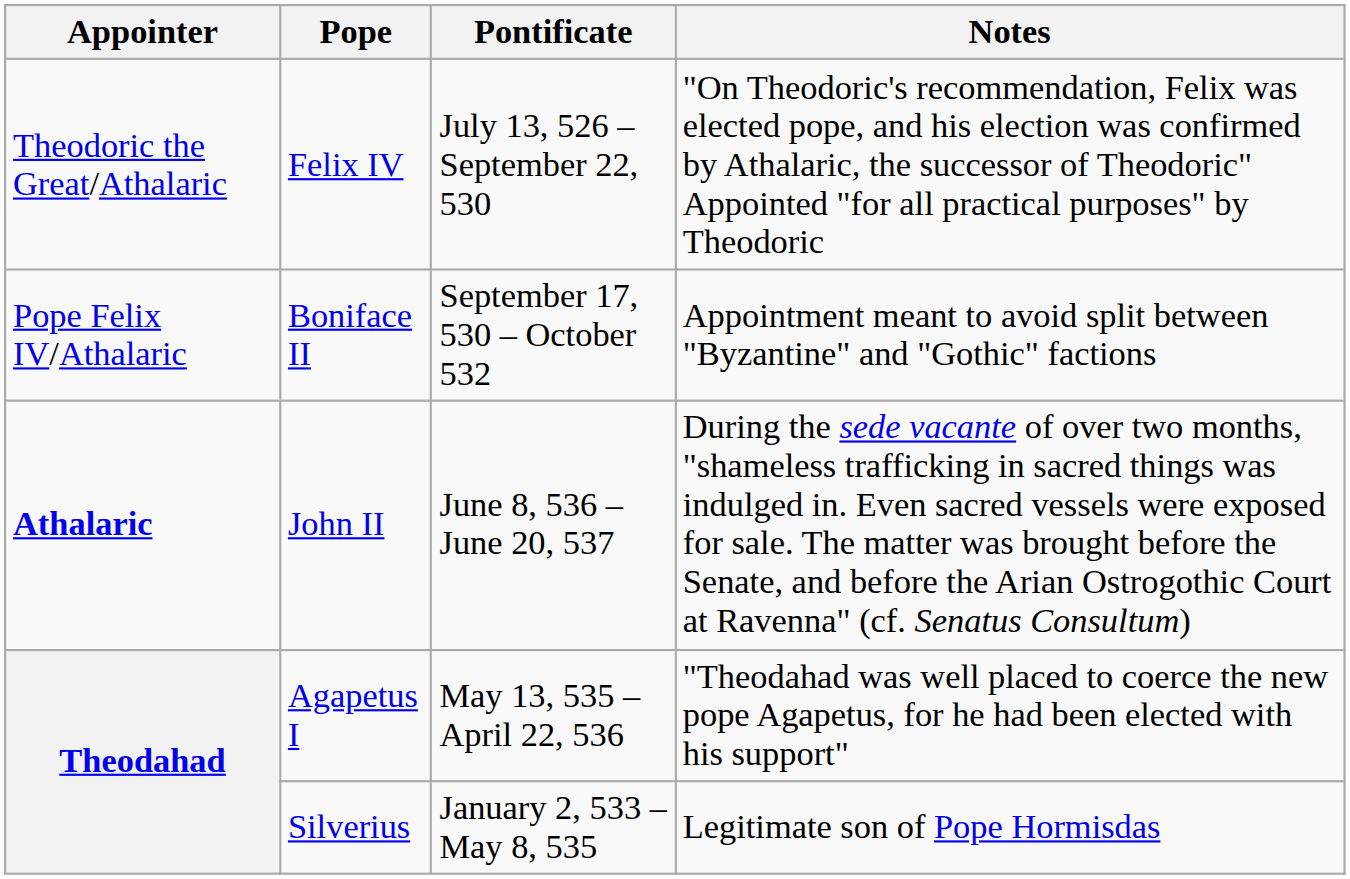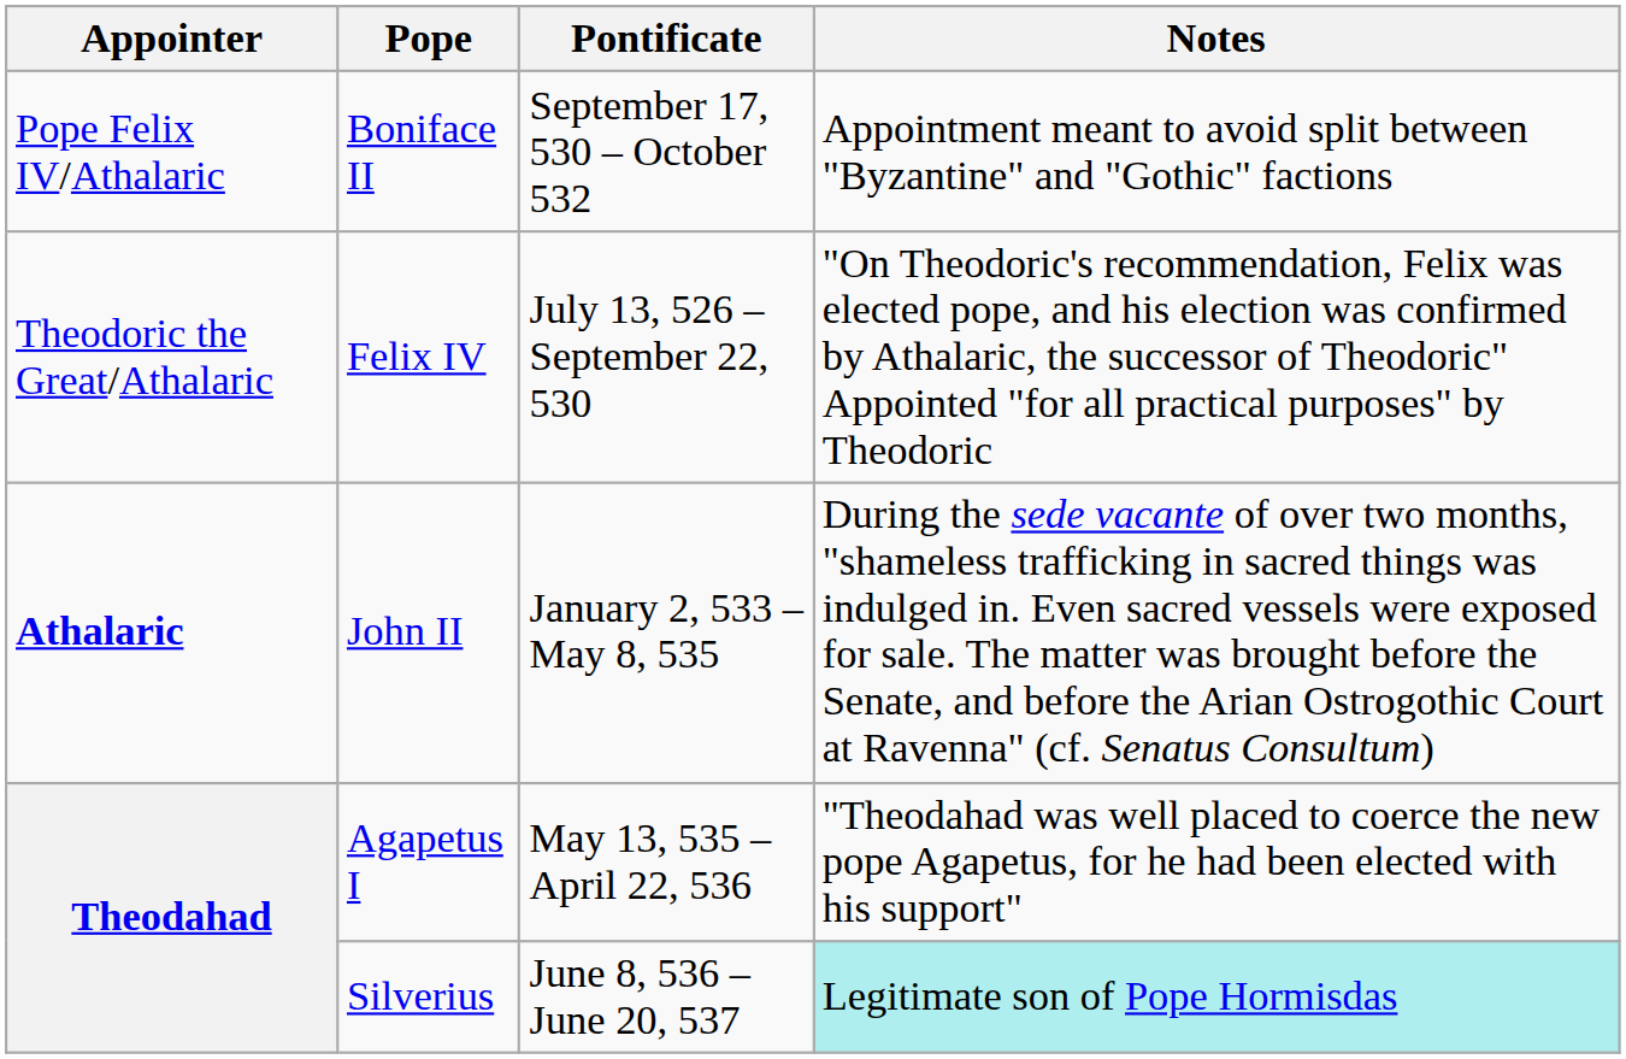rows swapped: Felix IV <-> Boniface II
John II | Pontificate: June 8, 536 – June 20, 537 -> January 2, 533 – May 8, 535
Silverius | Pontificate: January 2, 533 – May 8, 535 -> June 8, 536 – June 20, 537
Silverius | Notes: no background -> paleturquoise background
